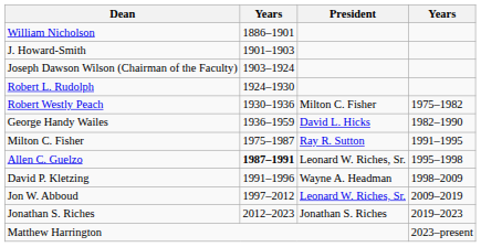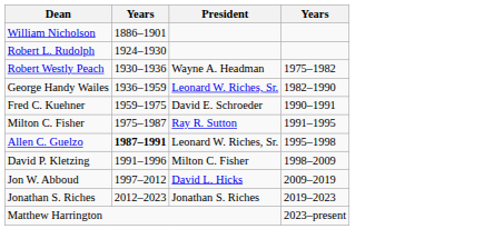- row: J. Howard-Smith | 1901–1903
- row: Joseph Dawson Wilson (Chairman of the Faculty) | 1903–1924
Robert Westly Peach | President: Milton C. Fisher -> Wayne A. Headman
George Handy Wailes | President: David L. Hicks -> Leonard W. Riches, Sr.
+ row: Fred C. Kuehner | 1959–1975 | David E. Schroeder | 1990–1991
David P. Kletzing | President: Wayne A. Headman -> Milton C. Fisher
Jon W. Abboud | President: Leonard W. Riches, Sr. -> David L. Hicks
